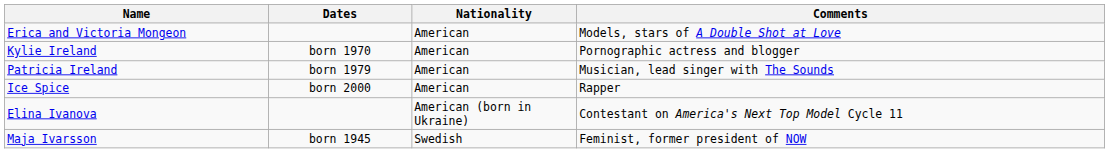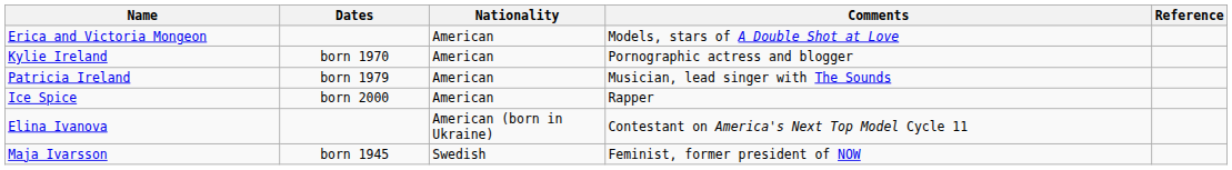+ column: Reference
